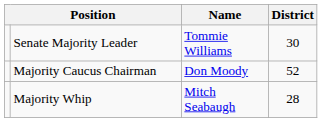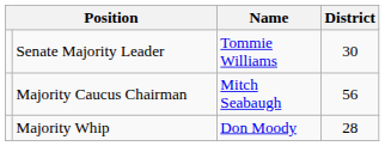Majority Caucus Chairman | Name: Don Moody -> Mitch Seabaugh
Majority Caucus Chairman | District: 52 -> 56
Majority Whip | Name: Mitch Seabaugh -> Don Moody
